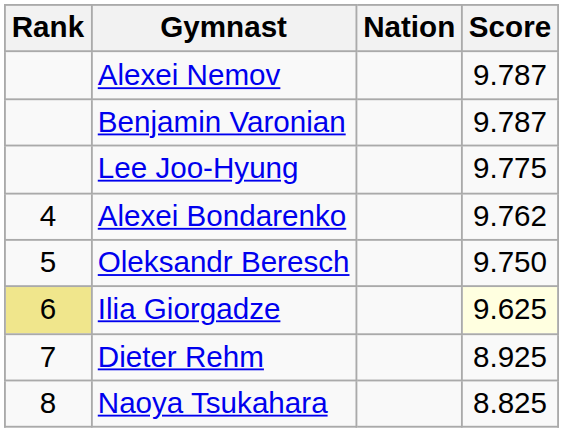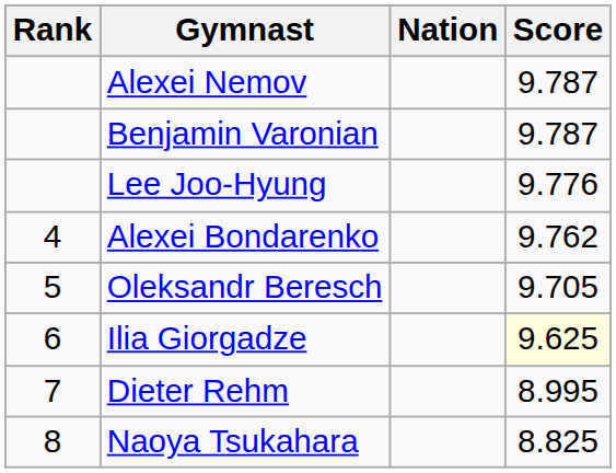Lee Joo-Hyung | Score: 9.775 -> 9.776
Oleksandr Beresch | Score: 9.750 -> 9.705
Ilia Giorgadze | Rank: khaki background -> no background
Dieter Rehm | Score: 8.925 -> 8.995
